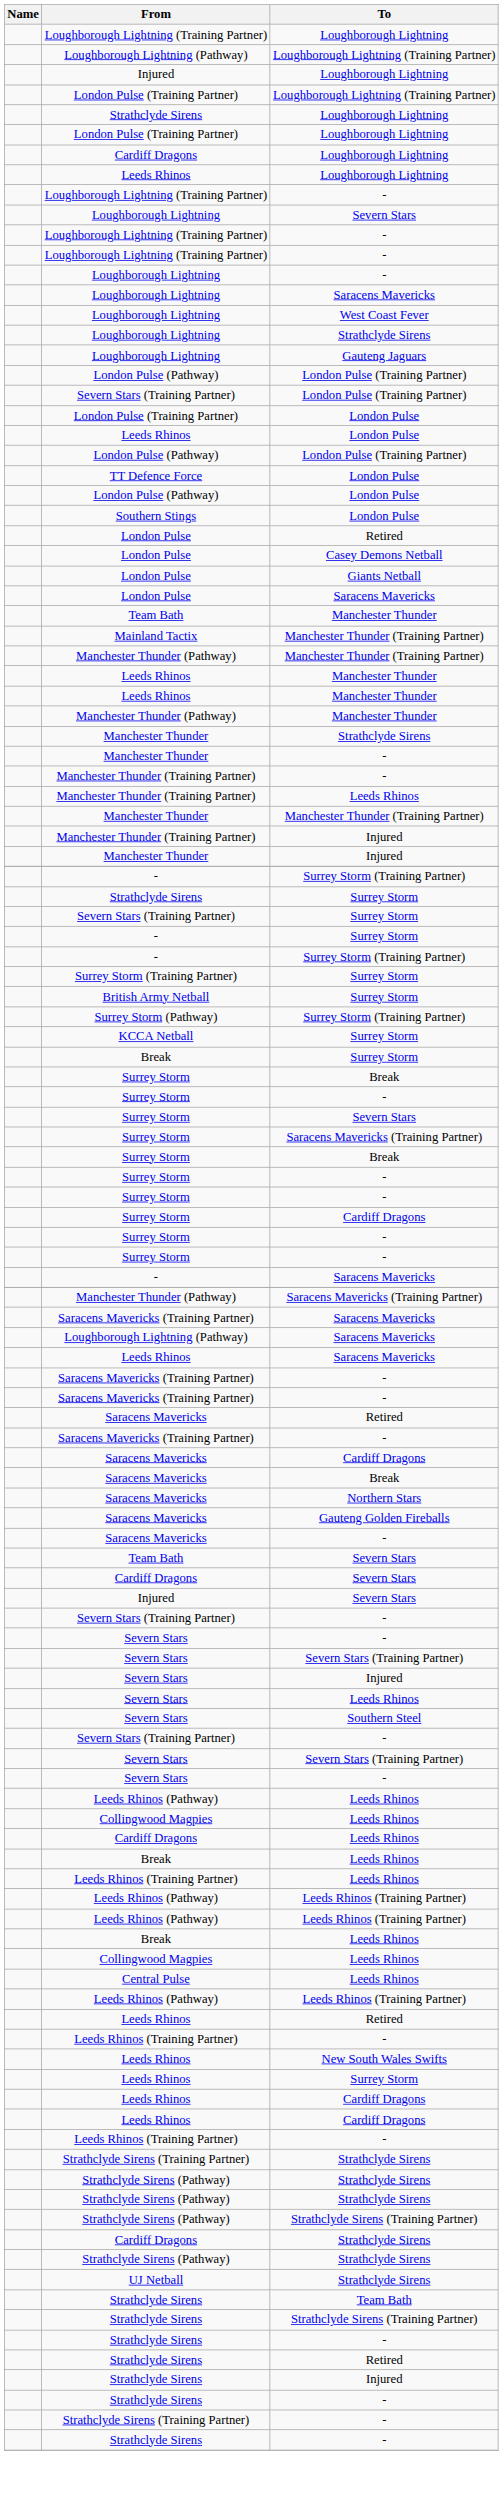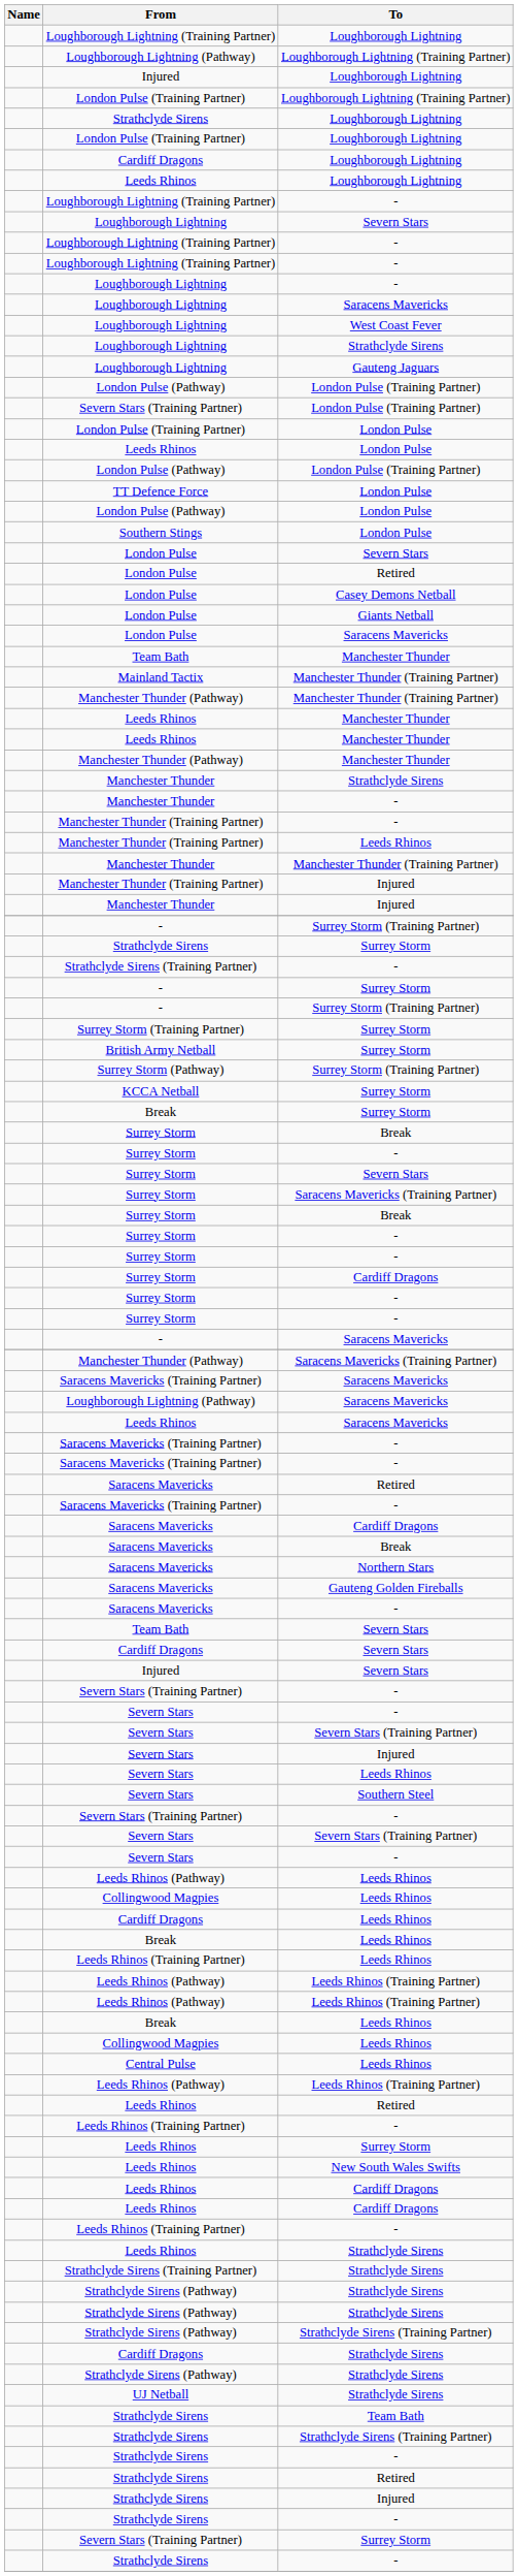+ row: London Pulse | Severn Stars
rows swapped: Severn Stars (Training Partner) / Surrey Storm <-> Strathclyde Sirens (Training Partner) / -
rows swapped: Leeds Rhinos / New South Wales Swifts <-> Leeds Rhinos / Surrey Storm
+ row: Leeds Rhinos | Strathclyde Sirens
